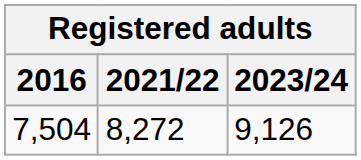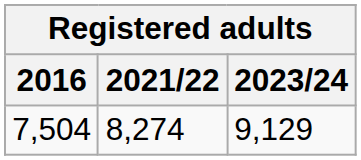7,504 | 2021/22: 8,272 -> 8,274
7,504 | 2023/24: 9,126 -> 9,129
